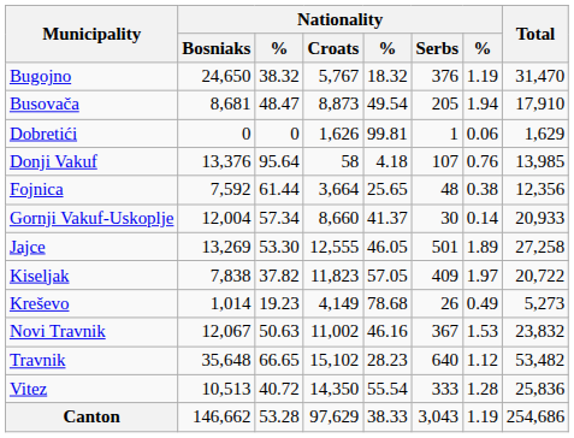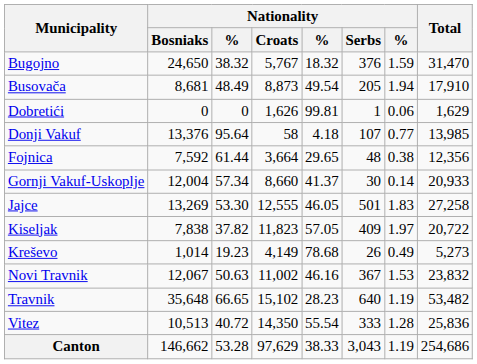Bugojno | column 7: 1.19 -> 1.59
Busovača | column 3: 48.47 -> 48.49
Donji Vakuf | column 7: 0.76 -> 0.77
Fojnica | column 5: 25.65 -> 29.65
Jajce | column 7: 1.89 -> 1.83
Travnik | column 7: 1.12 -> 1.19
